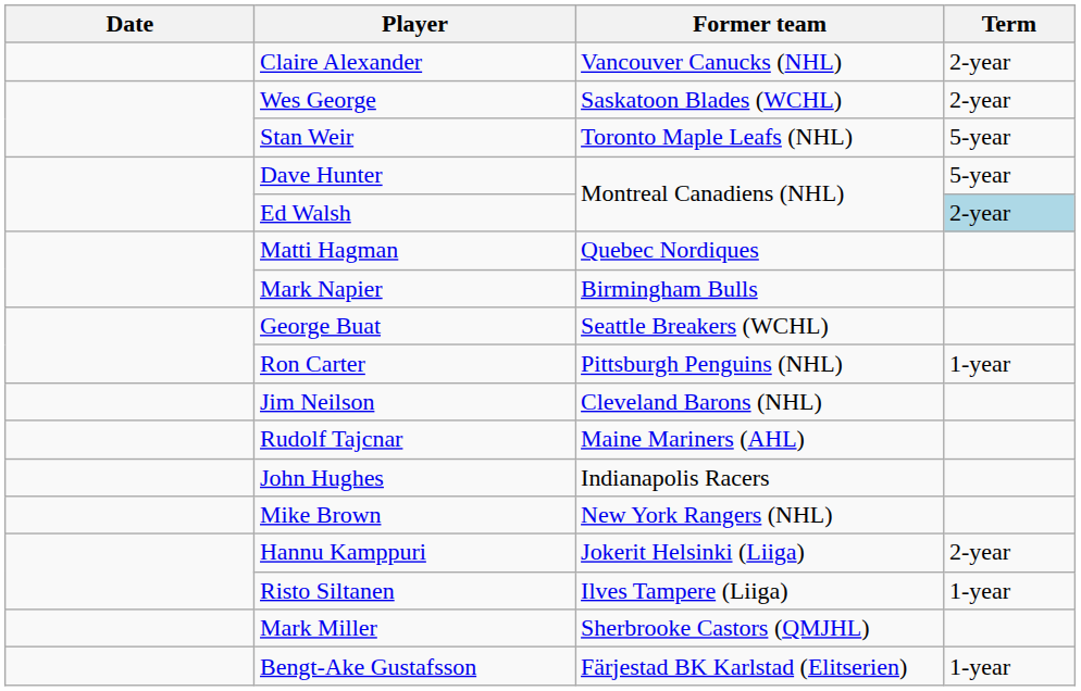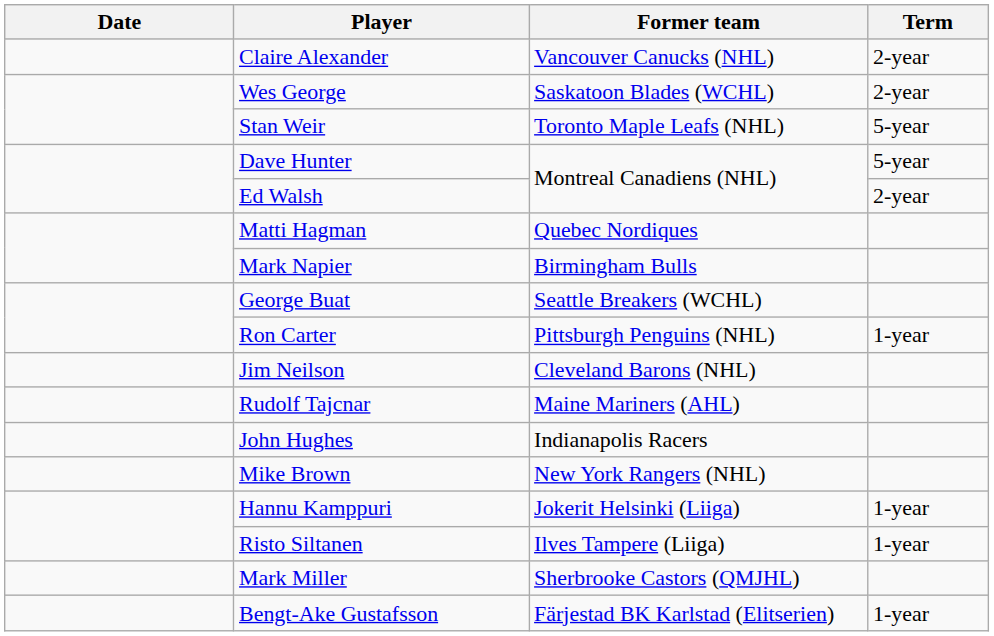Ed Walsh | Term: lightblue background -> no background
Hannu Kamppuri | Term: 2-year -> 1-year
